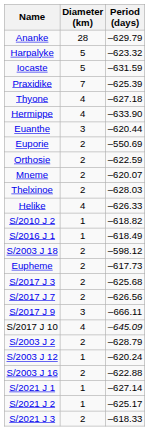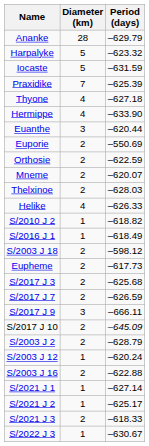S/2017 J 7 | Period (days): –626.56 -> –626.59
S/2017 J 10 | Diameter (km): 4 -> 2
+ row: S/2022 J 3 | 1 | –630.67
